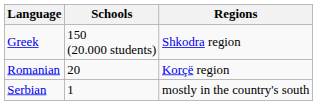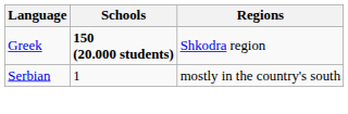Greek | Schools: normal -> bold
- row: Romanian | 20 | Korçë region
